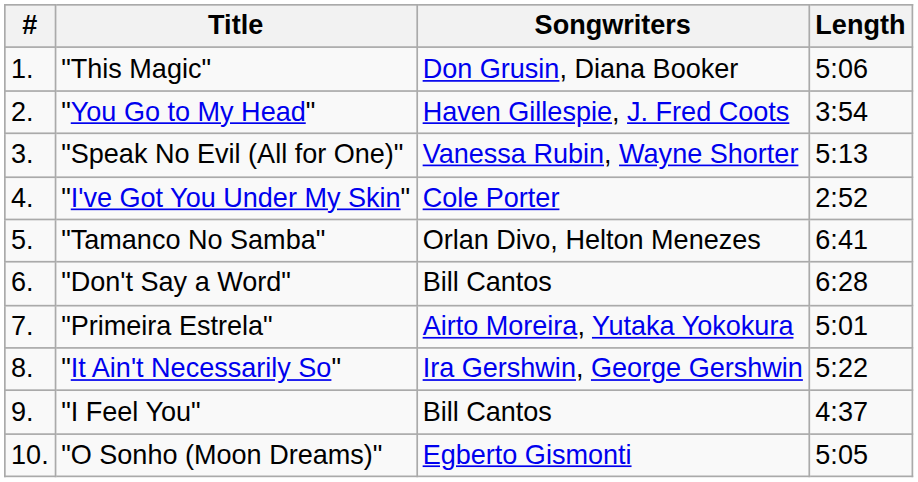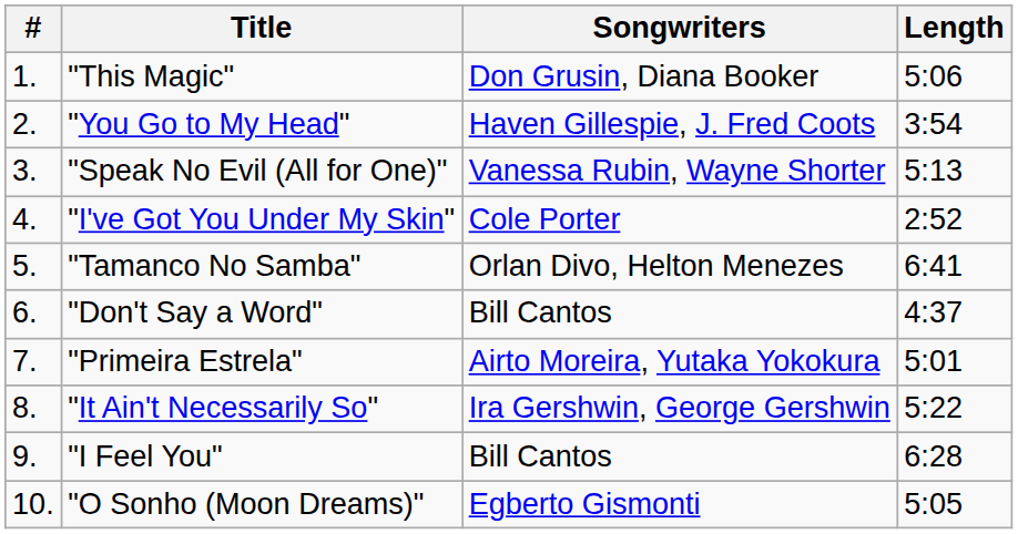"Don't Say a Word" | Length: 6:28 -> 4:37
"I Feel You" | Length: 4:37 -> 6:28
